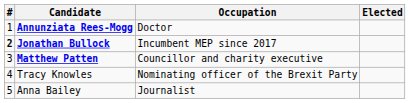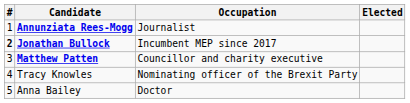Annunziata Rees-Mogg | Occupation: Doctor -> Journalist
Anna Bailey | Occupation: Journalist -> Doctor
